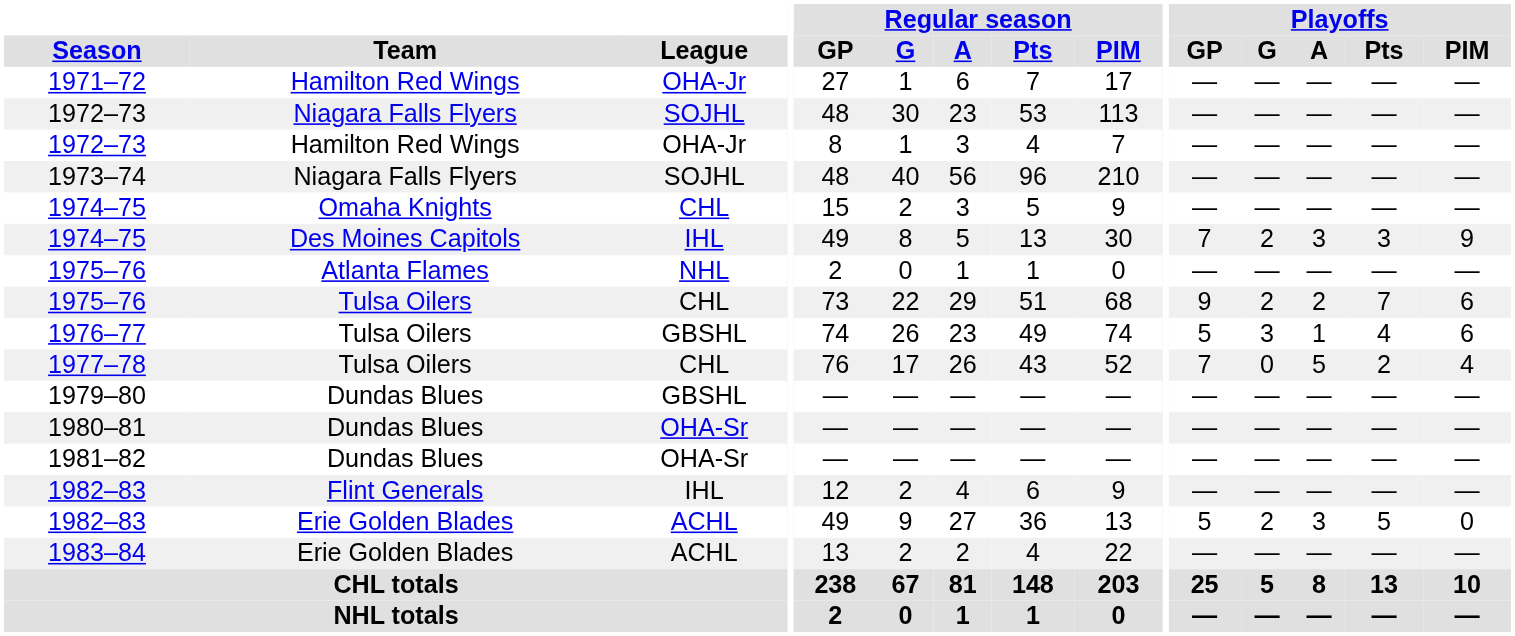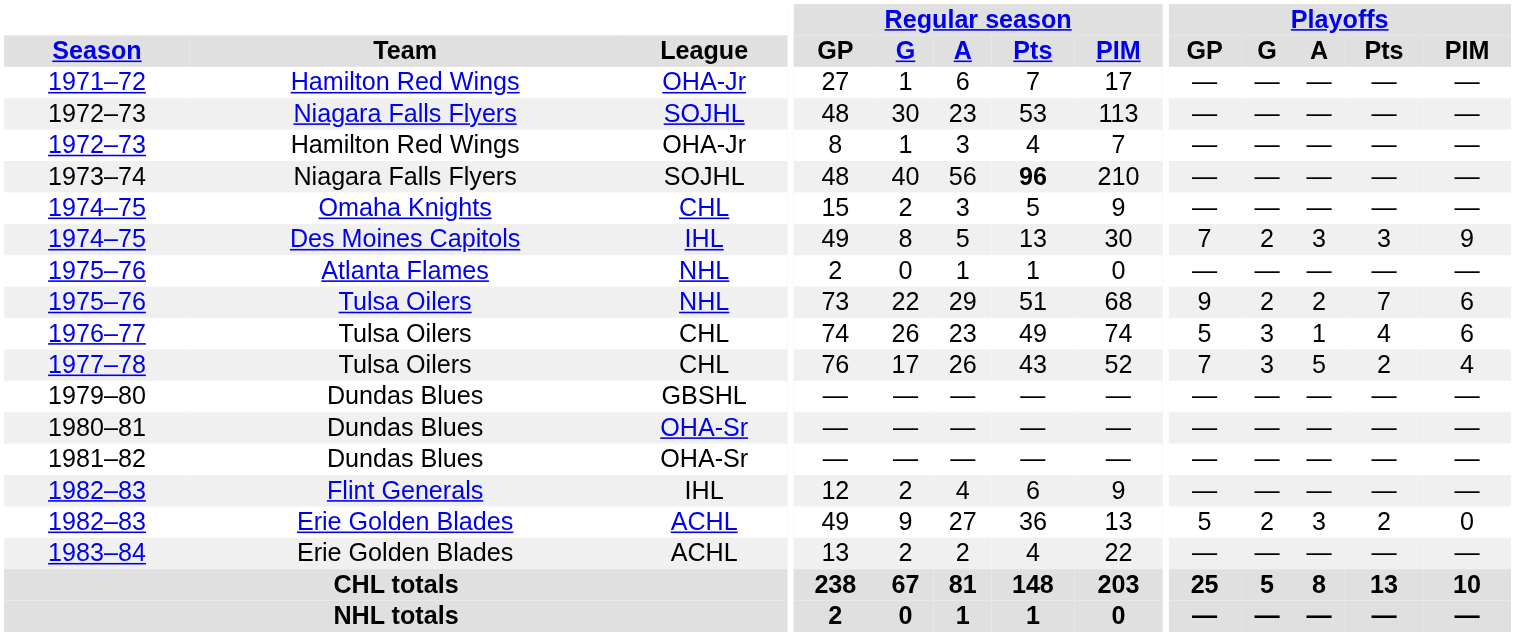1973–74 | Regular season / Pts: normal -> bold
1975–76 / Tulsa Oilers | League: CHL -> NHL
1976–77 | League: GBSHL -> CHL
1977–78 | Playoffs / G: 0 -> 3
1982–83 / Erie Golden Blades | Playoffs / Pts: 5 -> 2
